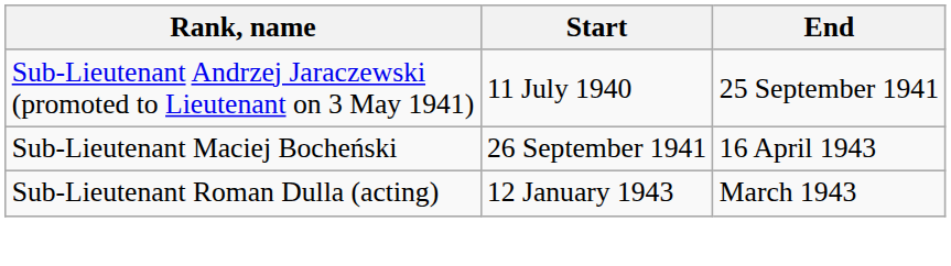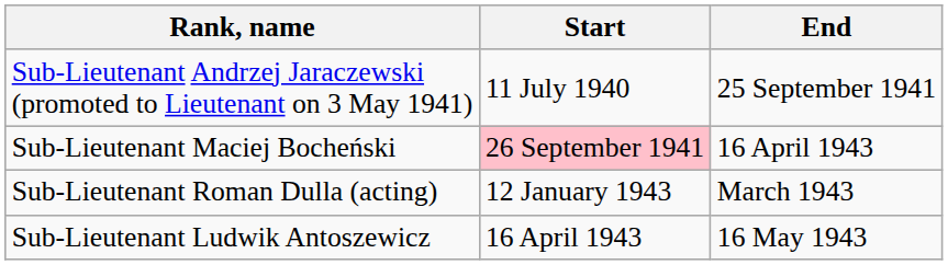Sub-Lieutenant Maciej Bocheński | Start: no background -> pink background
+ row: Sub-Lieutenant Ludwik Antoszewicz | 16 April 1943 | 16 May 1943
